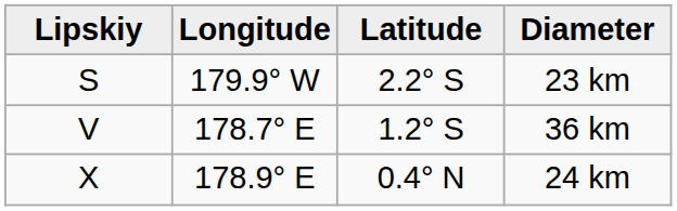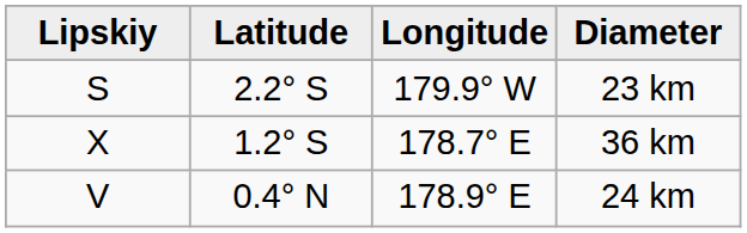columns swapped: Latitude <-> Longitude
36 km | Lipskiy: V -> X
24 km | Lipskiy: X -> V
